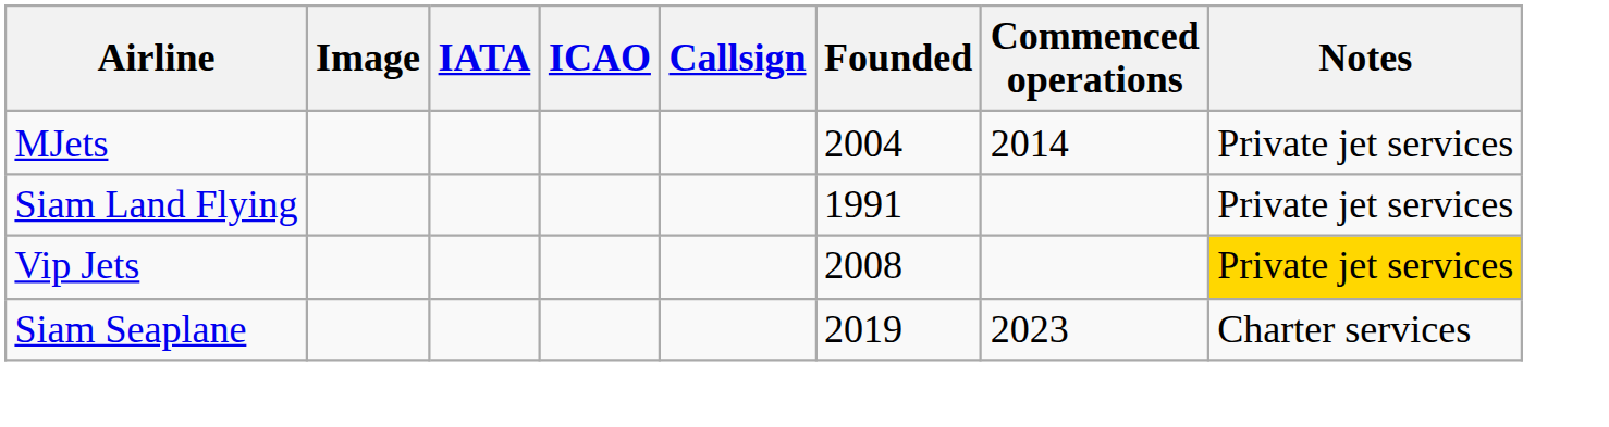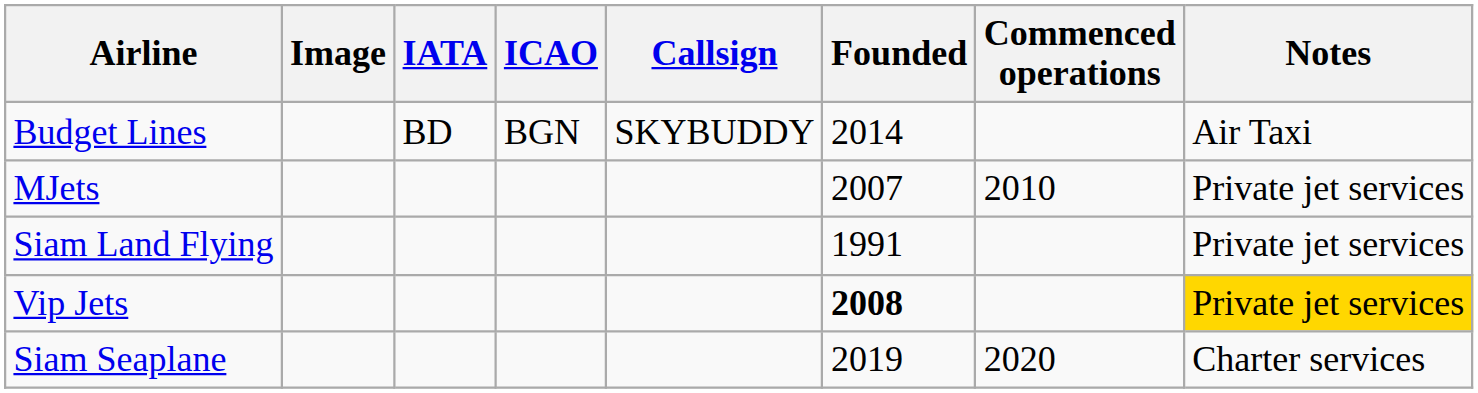+ row: Budget Lines | BD | BGN | SKYBUDDY | 2014 | Air Taxi
MJets | Founded: 2004 -> 2007
MJets | Commenced operations: 2014 -> 2010
Vip Jets | Founded: normal -> bold
Siam Seaplane | Commenced operations: 2023 -> 2020
